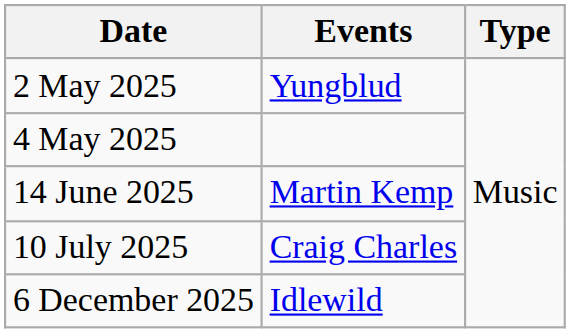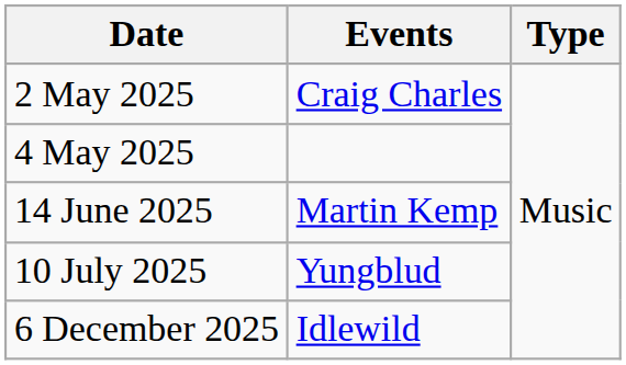2 May 2025 | Events: Yungblud -> Craig Charles
10 July 2025 | Events: Craig Charles -> Yungblud
